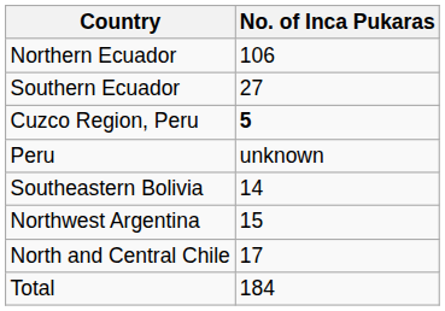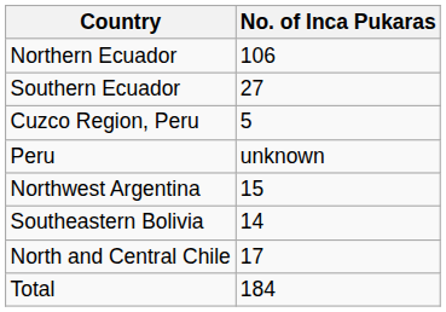Cuzco Region, Peru | No. of Inca Pukaras: bold -> normal
rows swapped: Southeastern Bolivia <-> Northwest Argentina
